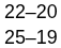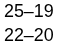rows swapped: 25–19 <-> 22–20
